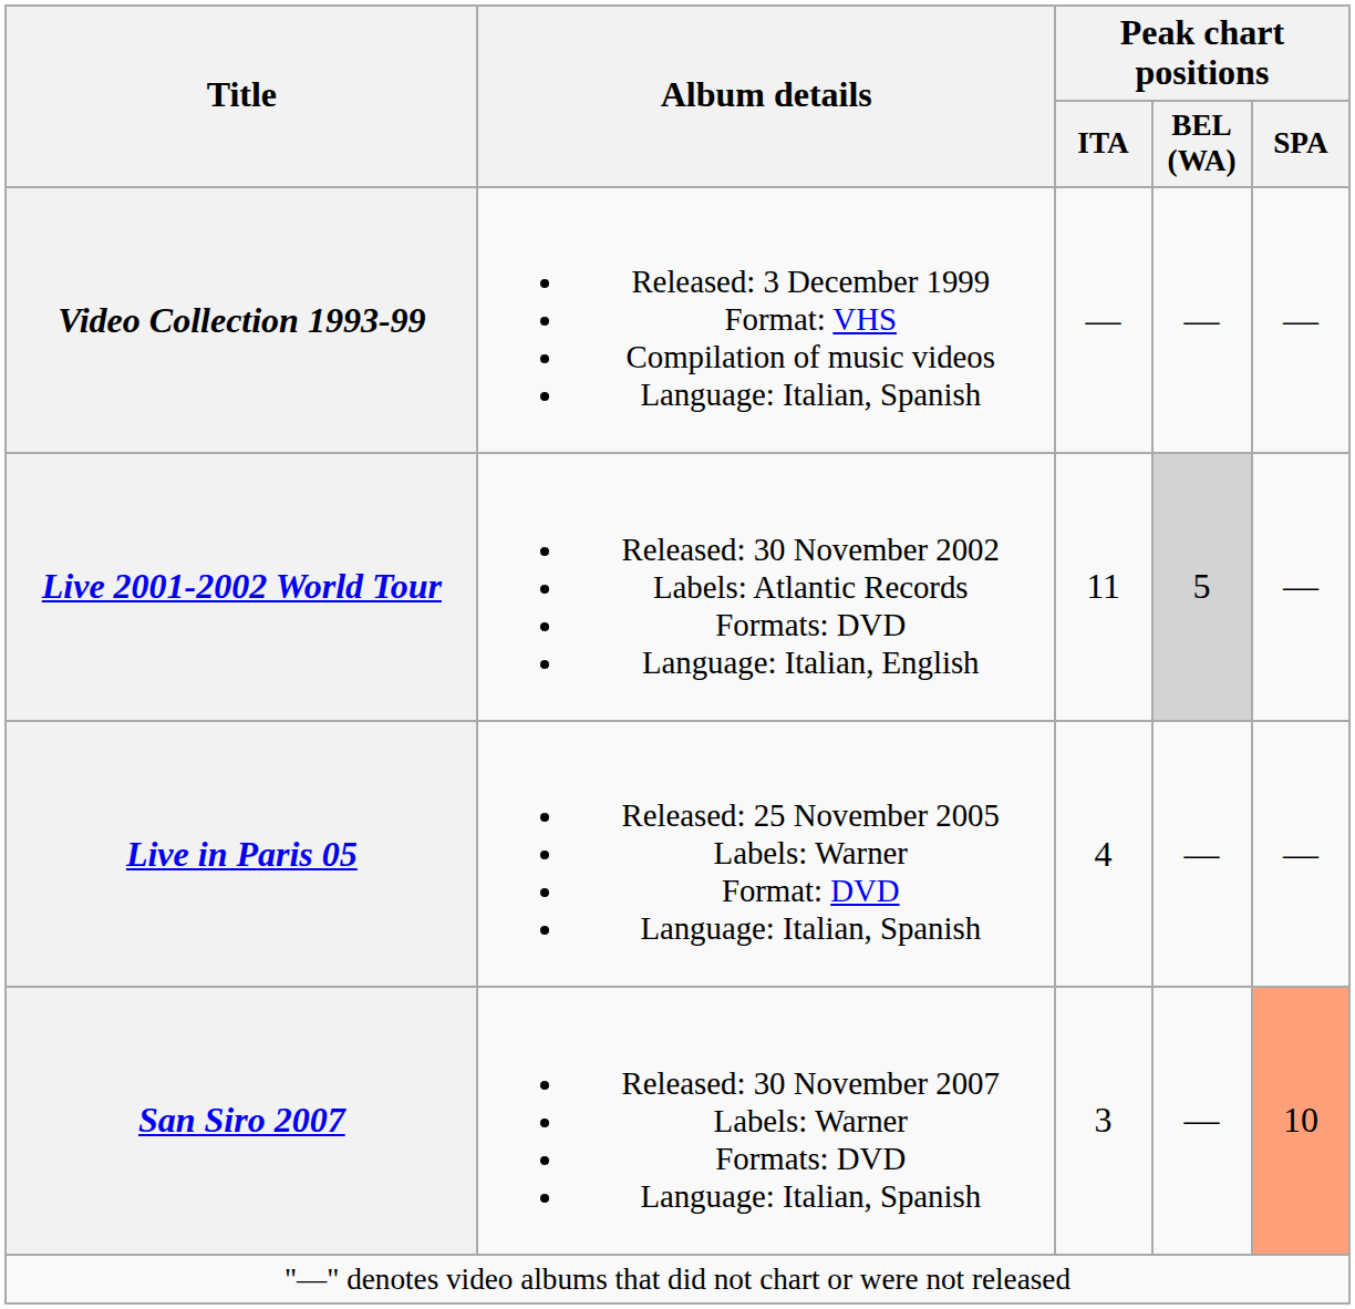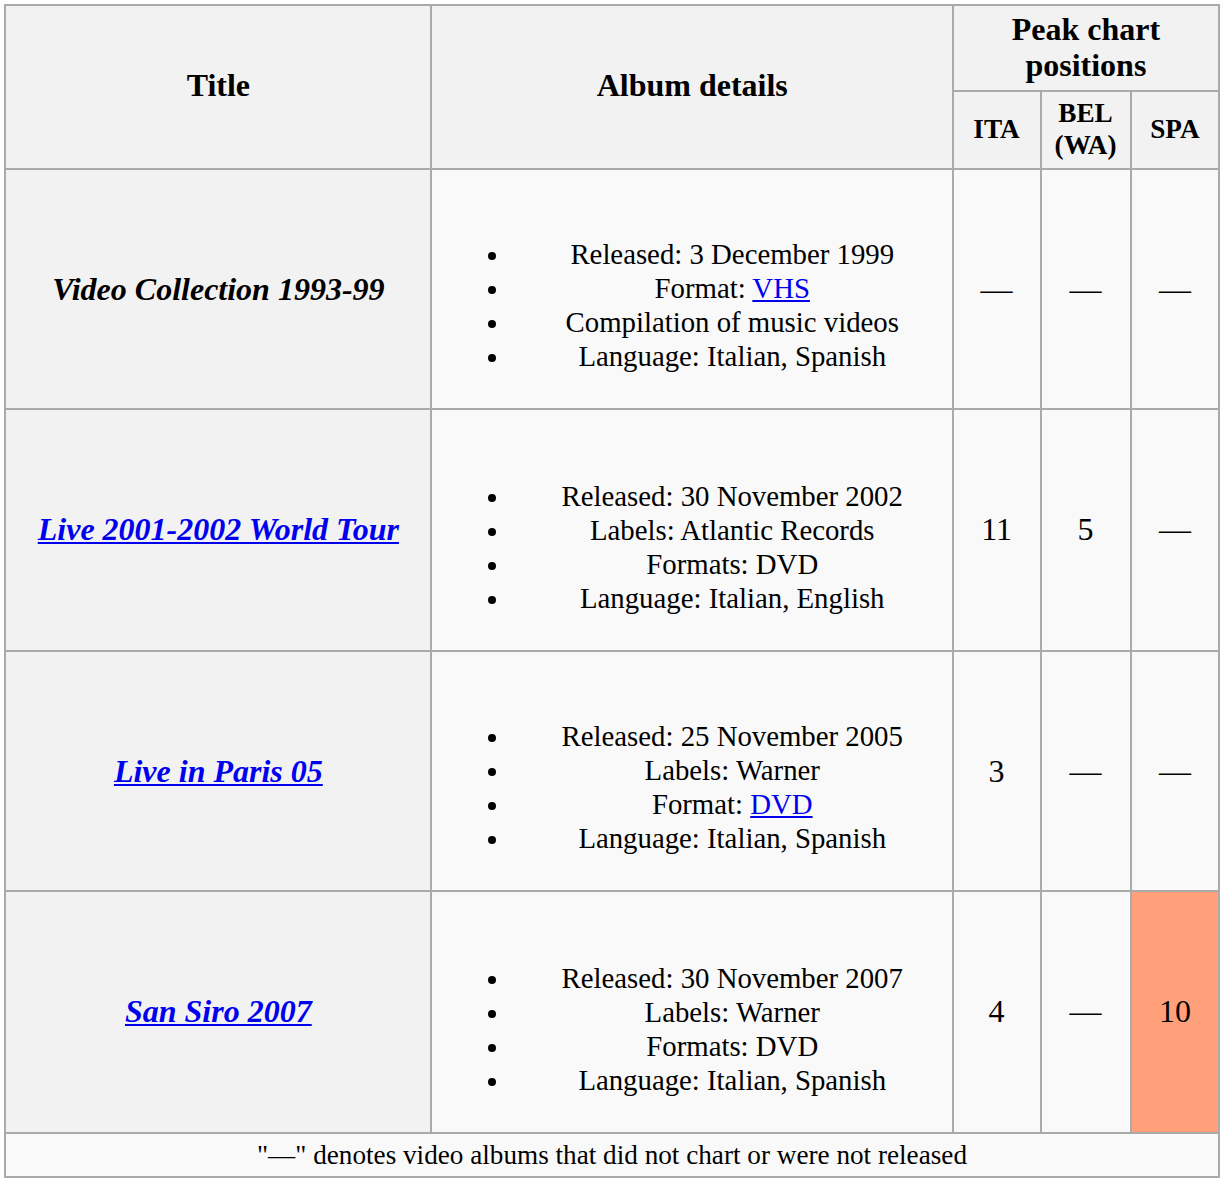Live 2001-2002 World Tour | Peak chart positions / BEL (WA): lightgrey background -> no background
Live in Paris 05 | Peak chart positions / ITA: 4 -> 3
San Siro 2007 | Peak chart positions / ITA: 3 -> 4
